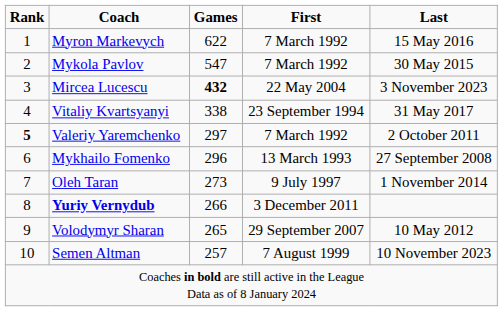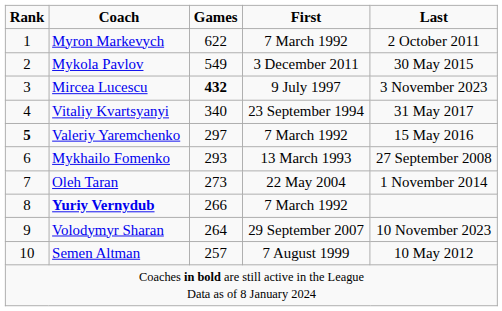Myron Markevych | Last: 15 May 2016 -> 2 October 2011
Mykola Pavlov | Games: 547 -> 549
Mykola Pavlov | First: 7 March 1992 -> 3 December 2011
Mircea Lucescu | First: 22 May 2004 -> 9 July 1997
Vitaliy Kvartsyanyi | Games: 338 -> 340
Valeriy Yaremchenko | Last: 2 October 2011 -> 15 May 2016
Mykhailo Fomenko | Games: 296 -> 293
Oleh Taran | First: 9 July 1997 -> 22 May 2004
Yuriy Vernydub | First: 3 December 2011 -> 7 March 1992
Volodymyr Sharan | Games: 265 -> 264
Volodymyr Sharan | Last: 10 May 2012 -> 10 November 2023
Semen Altman | Last: 10 November 2023 -> 10 May 2012
